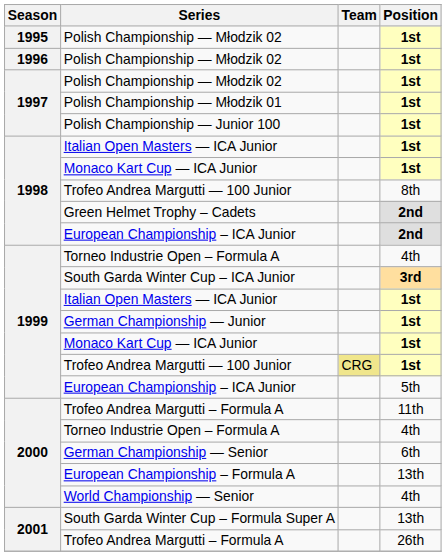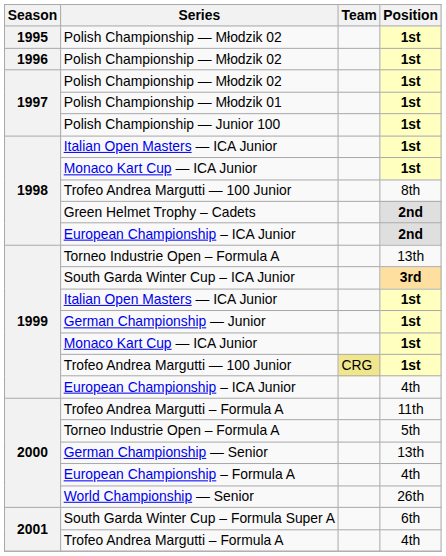1999 / Torneo Industrie Open – Formula A | Position: 4th -> 13th
1999 / European Championship – ICA Junior | Position: 5th -> 4th
2000 / Torneo Industrie Open – Formula A | Position: 4th -> 5th
German Championship — Senior | Position: 6th -> 13th
European Championship – Formula A | Position: 13th -> 4th
World Championship — Senior | Position: 4th -> 26th
South Garda Winter Cup – Formula Super A | Position: 13th -> 6th
2001 / Trofeo Andrea Margutti – Formula A | Position: 26th -> 4th
